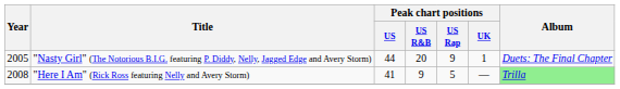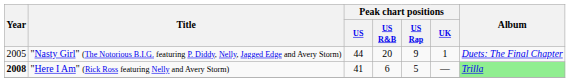"Here I Am" (Rick Ross featuring Nelly and Avery Storm) | Year: normal -> bold
"Here I Am" (Rick Ross featuring Nelly and Avery Storm) | Peak chart positions / US R&B: 9 -> 6
